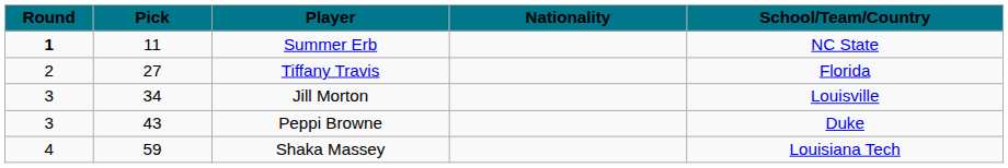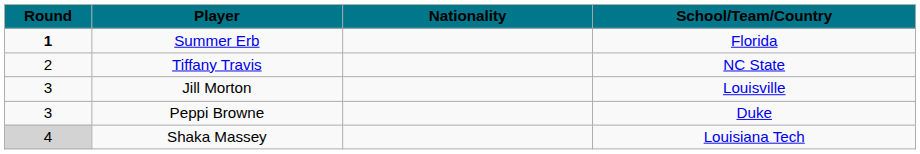- column: Pick | 11 | 27 | 34 | 43 | 59
Summer Erb | School/Team/Country: NC State -> Florida
Tiffany Travis | School/Team/Country: Florida -> NC State
Shaka Massey | Round: no background -> lightgrey background
